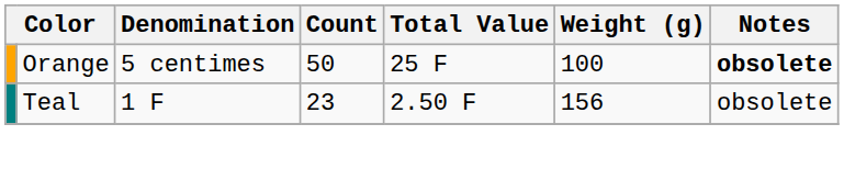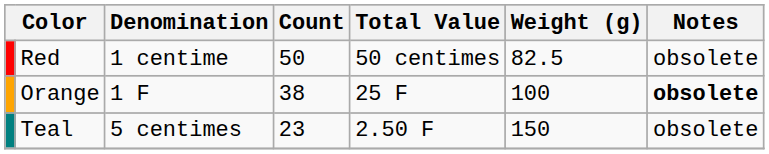+ row: Red | 1 centime | 50 | 50 centimes | 82.5 | obsolete
Orange | Denomination: 5 centimes -> 1 F
Orange | Count: 50 -> 38
Teal | Denomination: 1 F -> 5 centimes
Teal | Weight (g): 156 -> 150
